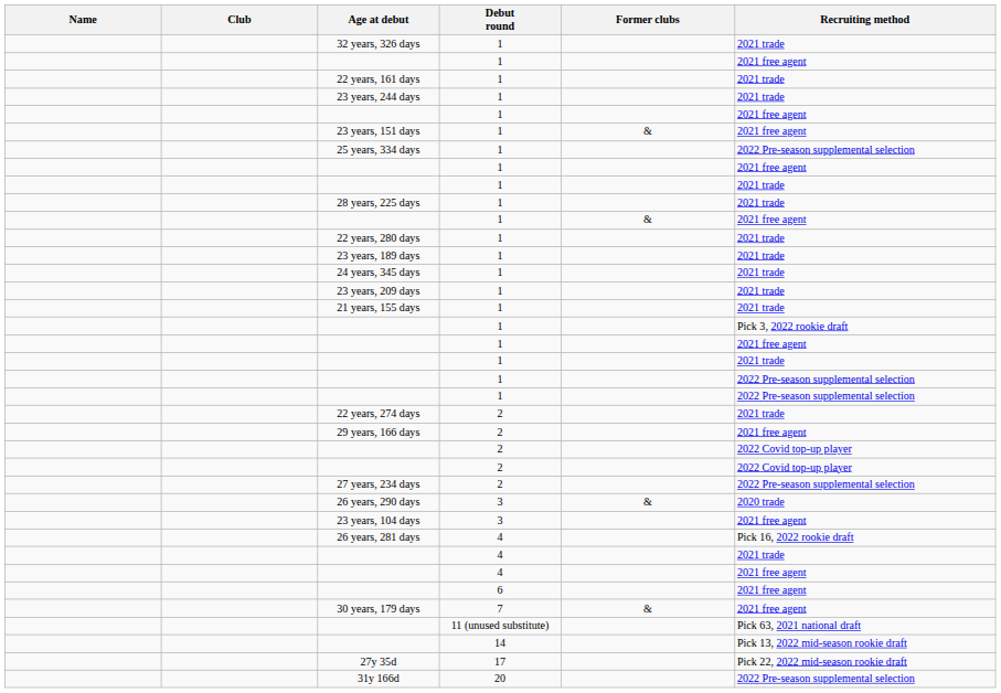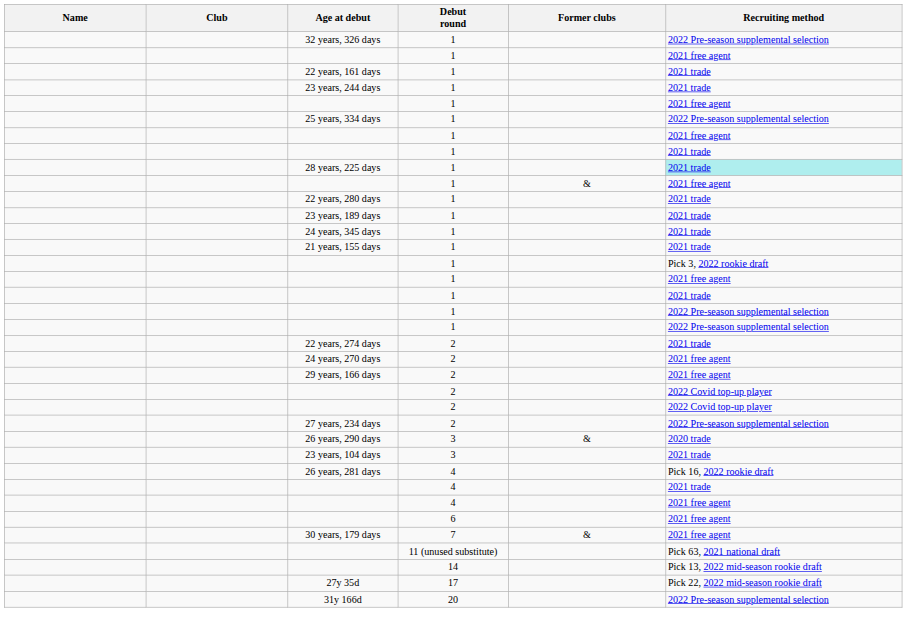32 years, 326 days | Recruiting method: 2021 trade -> 2022 Pre-season supplemental selection
- row: 23 years, 151 days | 1 | & | 2021 free agent
28 years, 225 days | Recruiting method: no background -> paleturquoise background
- row: 23 years, 209 days | 1 | 2021 trade
+ row: 24 years, 270 days | 2 | 2021 free agent
23 years, 104 days | Recruiting method: 2021 free agent -> 2021 trade
